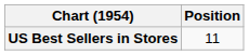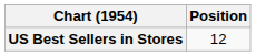US Best Sellers in Stores | Position: 11 -> 12
